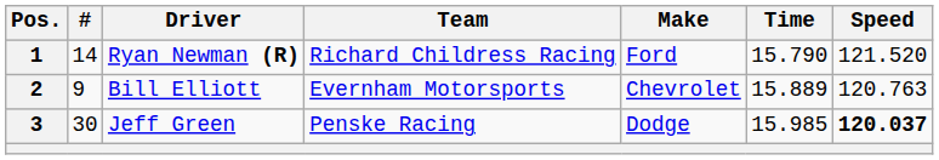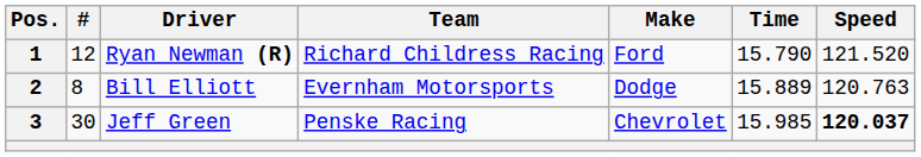1 | #: 14 -> 12
2 | #: 9 -> 8
2 | Make: Chevrolet -> Dodge
3 | Make: Dodge -> Chevrolet
